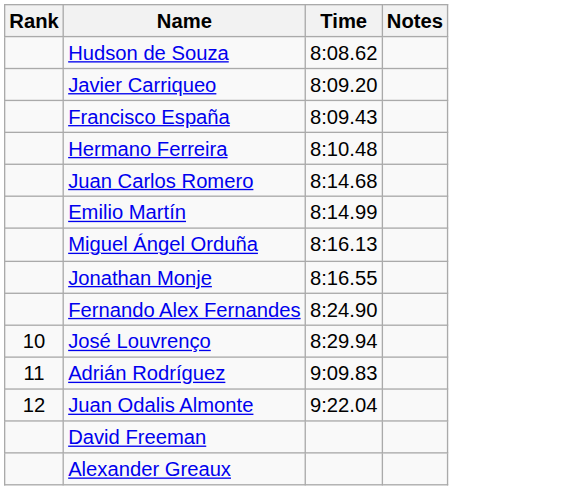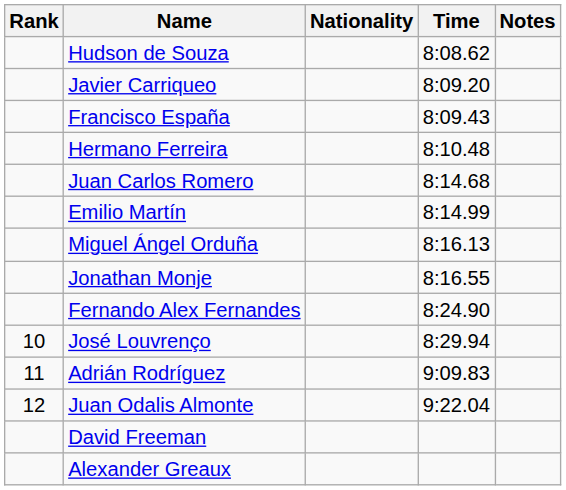+ column: Nationality
